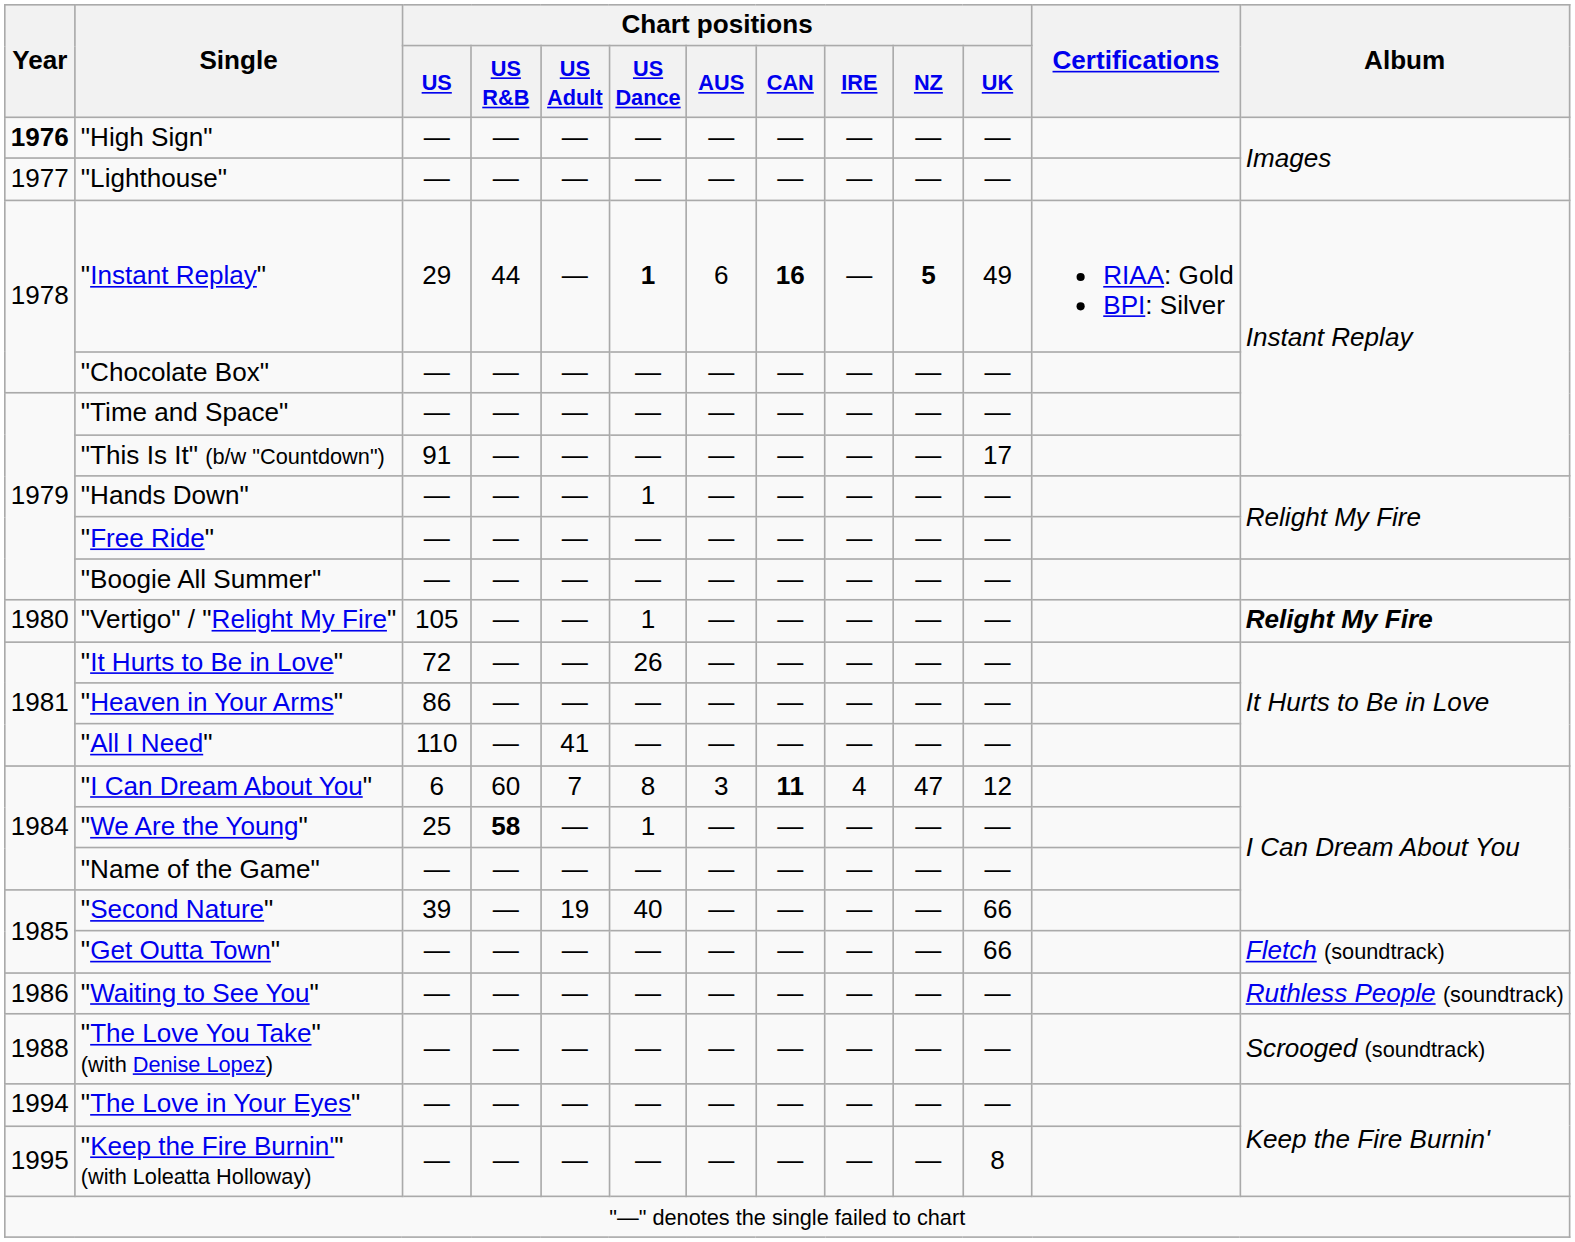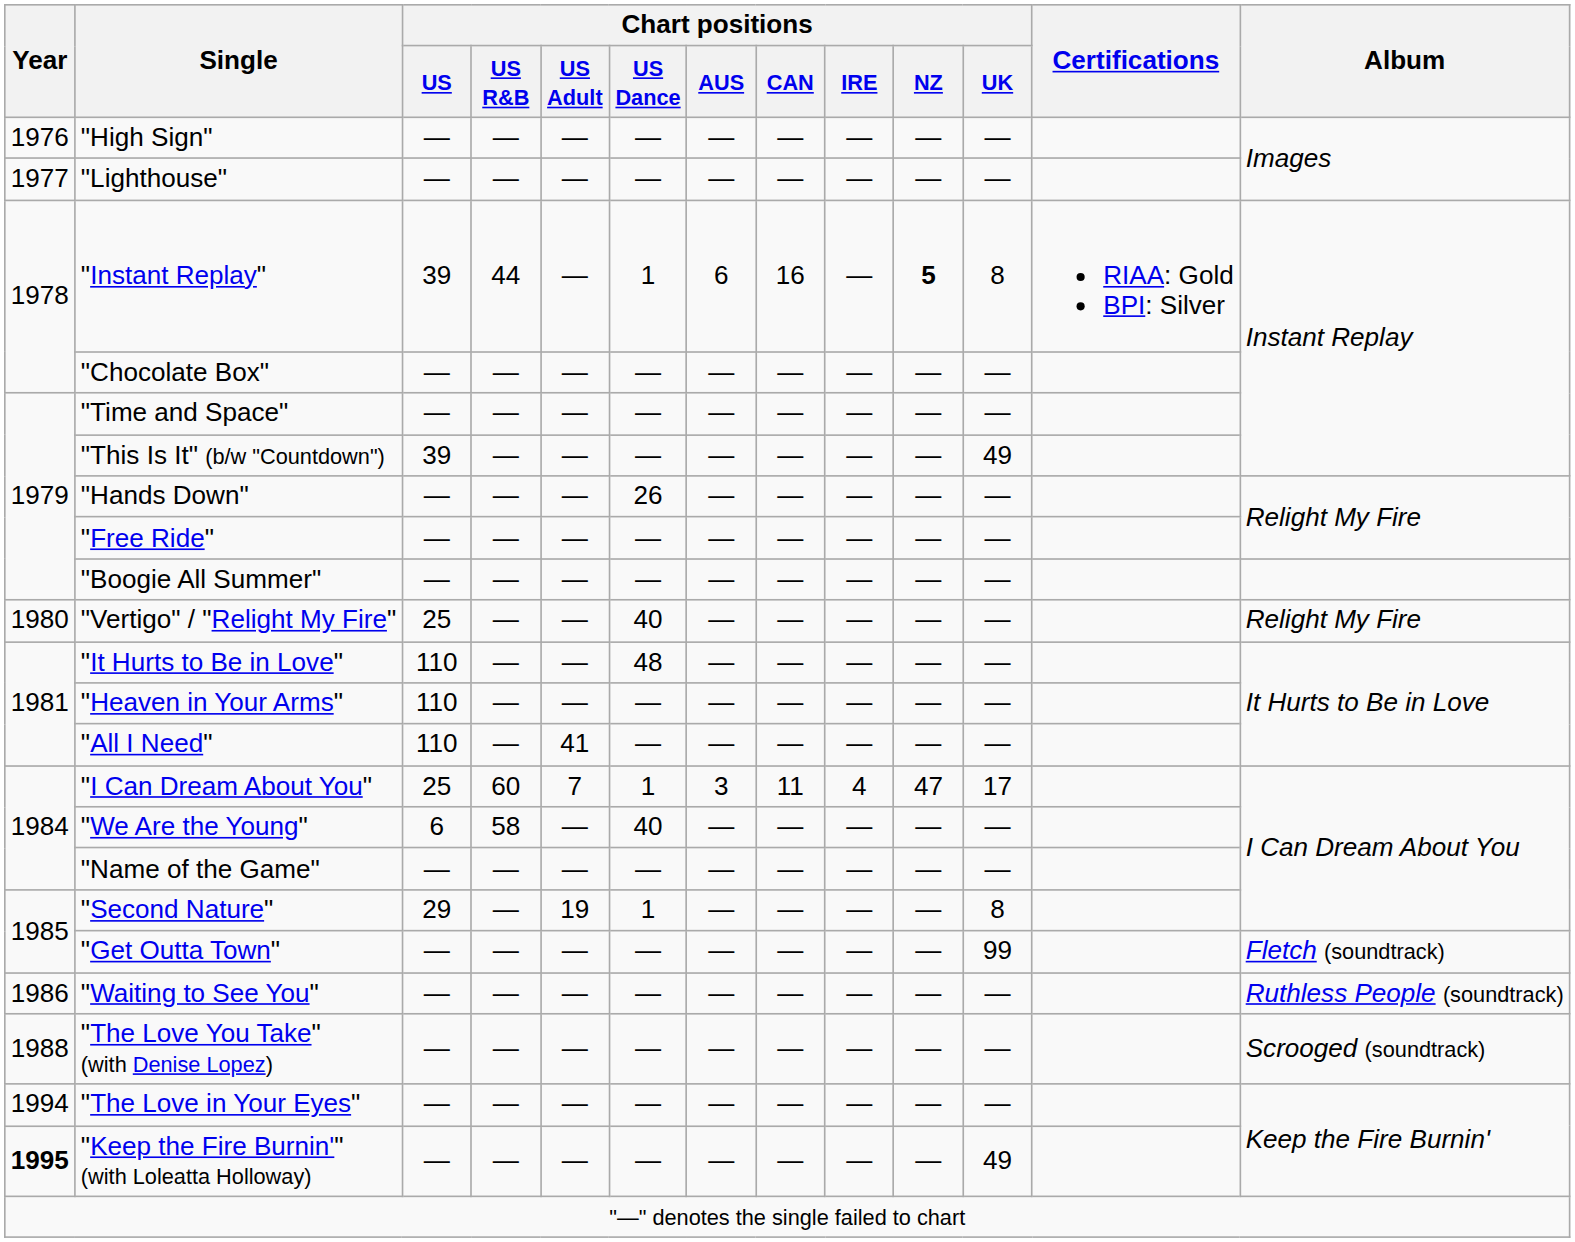"High Sign" | Year: bold -> normal
"Instant Replay" | Chart positions / US: 29 -> 39
"Instant Replay" | Chart positions / US Dance: bold -> normal
"Instant Replay" | Chart positions / CAN: bold -> normal
"Instant Replay" | Chart positions / UK: 49 -> 8
"This Is It" (b/w "Countdown") | Chart positions / US: 91 -> 39
"This Is It" (b/w "Countdown") | Chart positions / UK: 17 -> 49
"Hands Down" | Chart positions / US Dance: 1 -> 26
"Vertigo" / "Relight My Fire" | Chart positions / US: 105 -> 25
"Vertigo" / "Relight My Fire" | Chart positions / US Dance: 1 -> 40
"Vertigo" / "Relight My Fire" | Album: bold -> normal
"It Hurts to Be in Love" | Chart positions / US: 72 -> 110
"It Hurts to Be in Love" | Chart positions / US Dance: 26 -> 48
"Heaven in Your Arms" | Chart positions / US: 86 -> 110
"I Can Dream About You" | Chart positions / US: 6 -> 25
"I Can Dream About You" | Chart positions / US Dance: 8 -> 1
"I Can Dream About You" | Chart positions / CAN: bold -> normal
"I Can Dream About You" | Chart positions / UK: 12 -> 17
"We Are the Young" | Chart positions / US: 25 -> 6
"We Are the Young" | Chart positions / US R&B: bold -> normal
"We Are the Young" | Chart positions / US Dance: 1 -> 40
"Second Nature" | Chart positions / US: 39 -> 29
"Second Nature" | Chart positions / US Dance: 40 -> 1
"Second Nature" | Chart positions / UK: 66 -> 8
"Get Outta Town" | Chart positions / UK: 66 -> 99
"Keep the Fire Burnin'" (with Loleatta Holloway) | Year: normal -> bold
"Keep the Fire Burnin'" (with Loleatta Holloway) | Chart positions / UK: 8 -> 49
